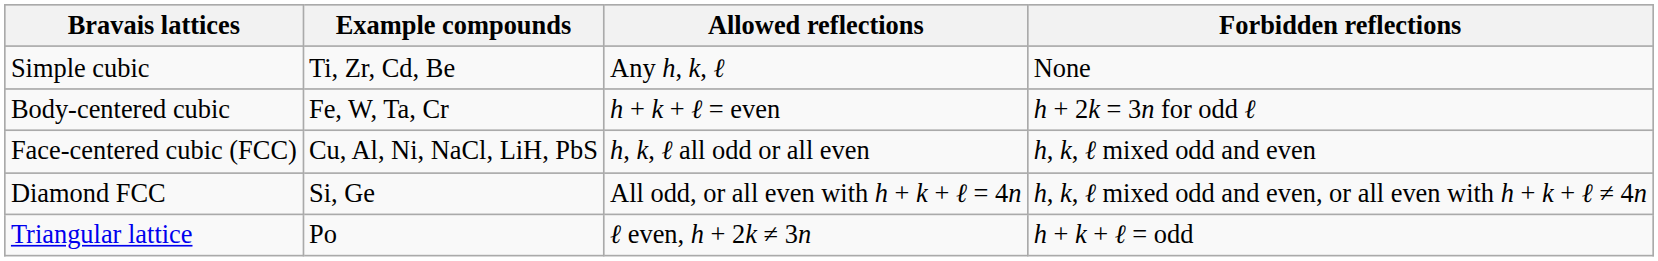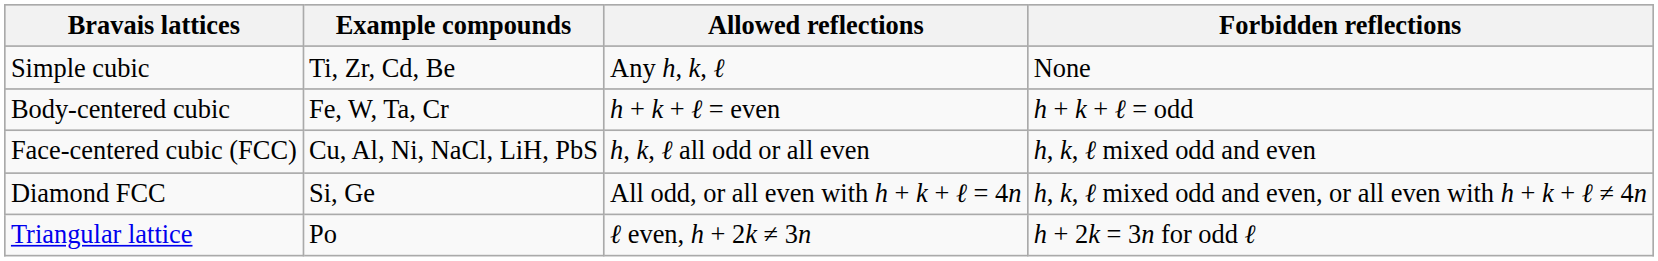Body-centered cubic | Forbidden reflections: h + 2k = 3n for odd ℓ -> h + k + ℓ = odd
Triangular lattice | Forbidden reflections: h + k + ℓ = odd -> h + 2k = 3n for odd ℓ
